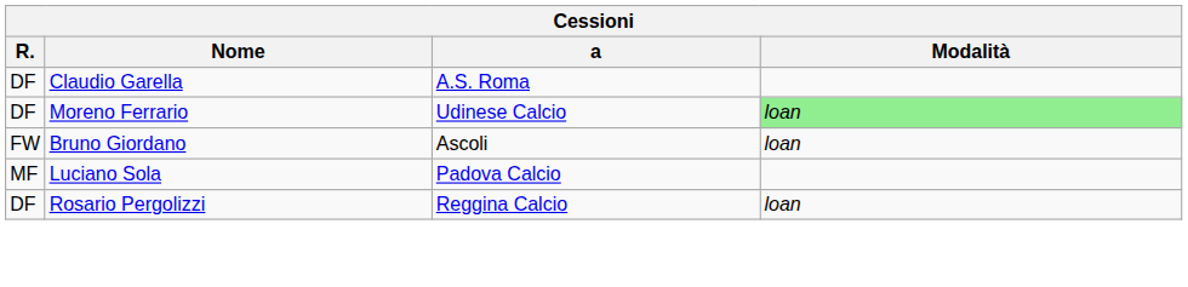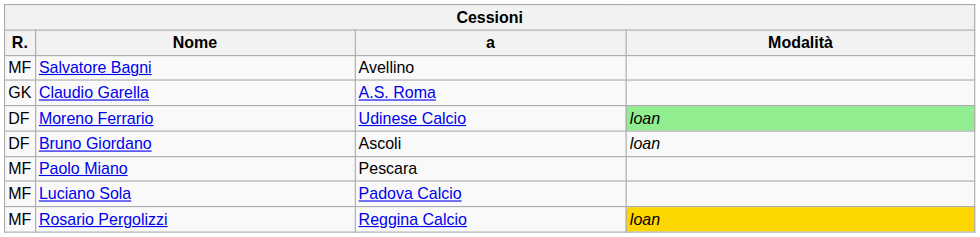+ row: MF | Salvatore Bagni | Avellino
Claudio Garella | R.: DF -> GK
Bruno Giordano | R.: FW -> DF
+ row: MF | Paolo Miano | Pescara
Rosario Pergolizzi | R.: DF -> MF
Rosario Pergolizzi | Modalità: no background -> gold background
